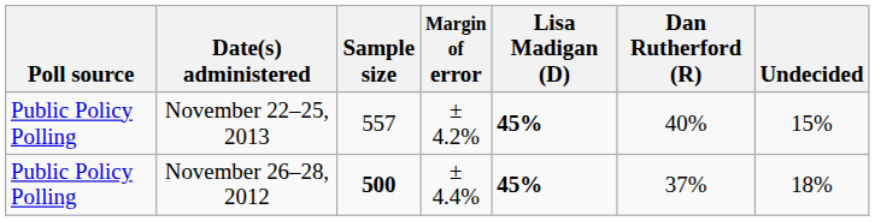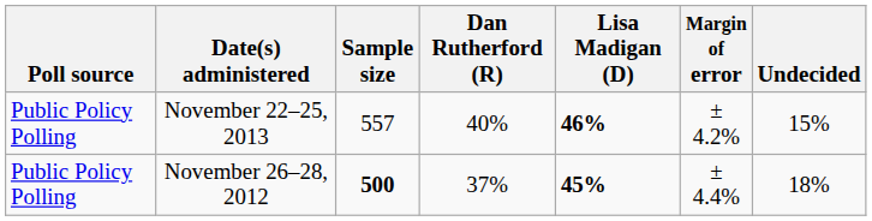columns swapped: Margin of error <-> Dan Rutherford (R)
November 22–25, 2013 | Lisa Madigan (D): 45% -> 46%
